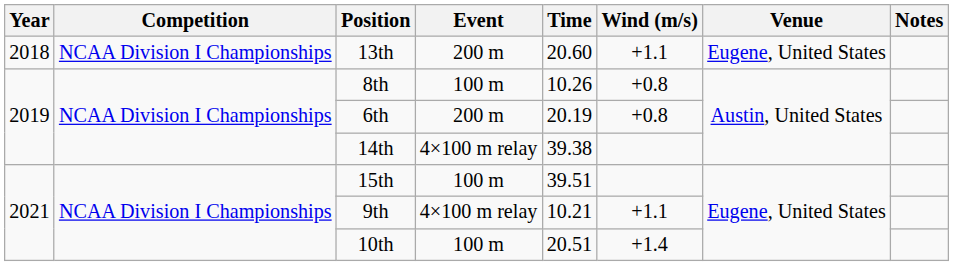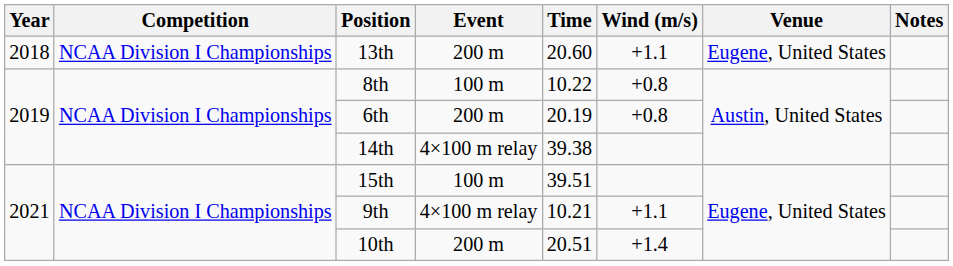8th | Time: 10.26 -> 10.22
10th | Event: 100 m -> 200 m
